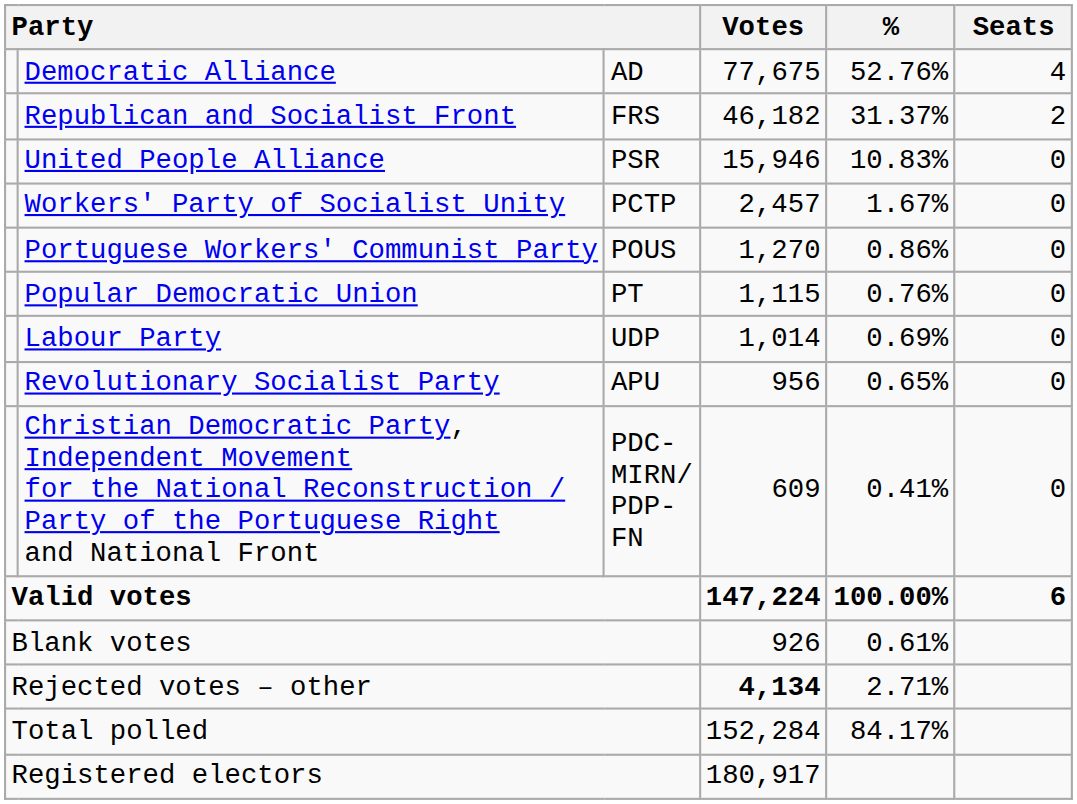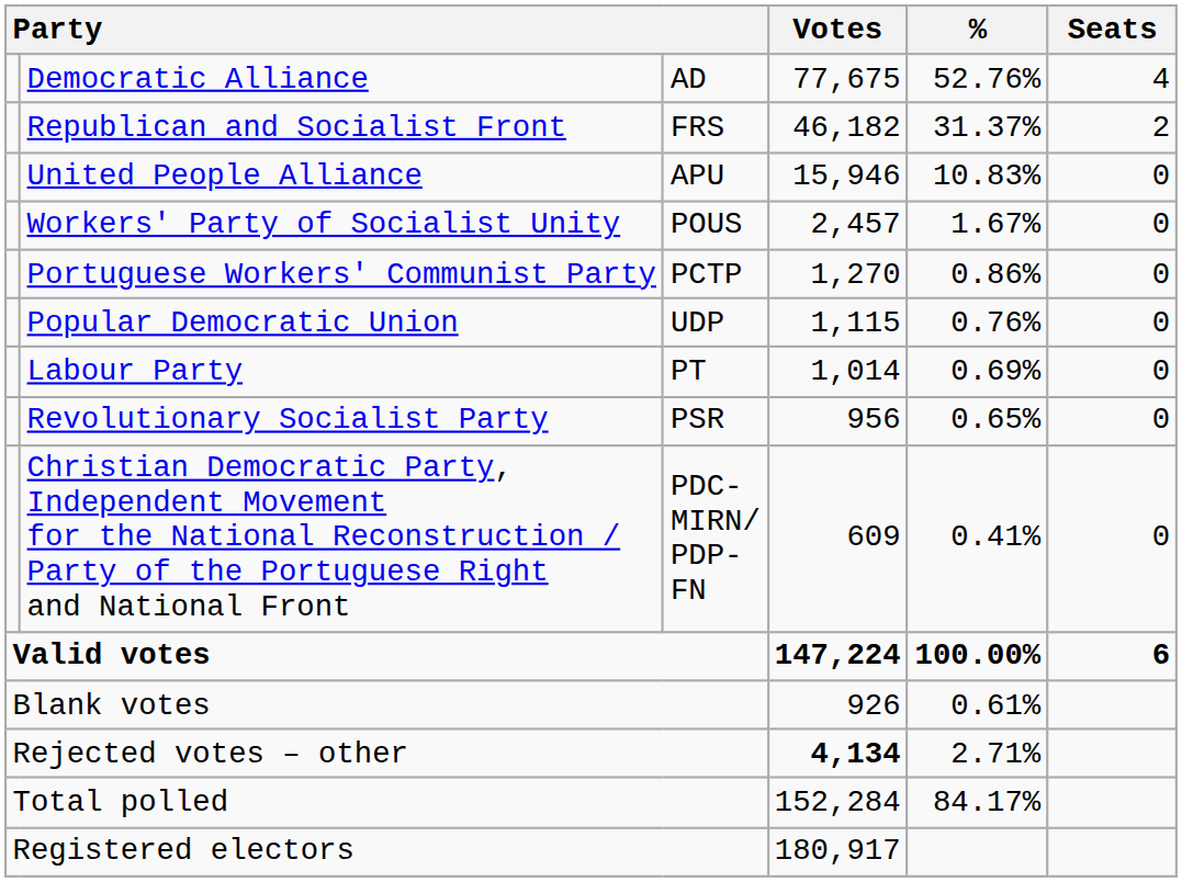United People Alliance | column 3: PSR -> APU
Workers' Party of Socialist Unity | column 3: PCTP -> POUS
Portuguese Workers' Communist Party | column 3: POUS -> PCTP
Popular Democratic Union | column 3: PT -> UDP
Labour Party | column 3: UDP -> PT
Revolutionary Socialist Party | column 3: APU -> PSR
